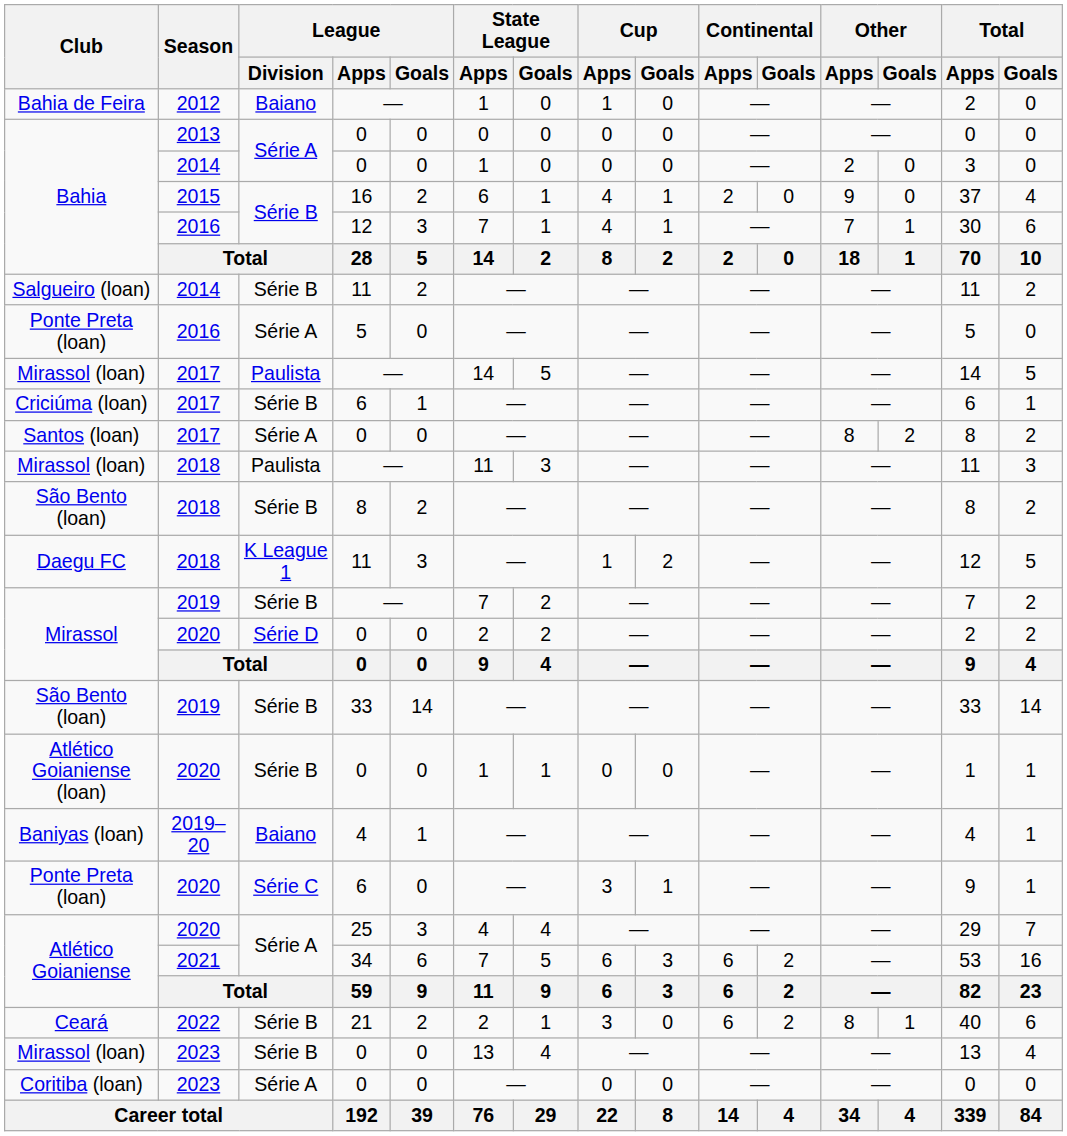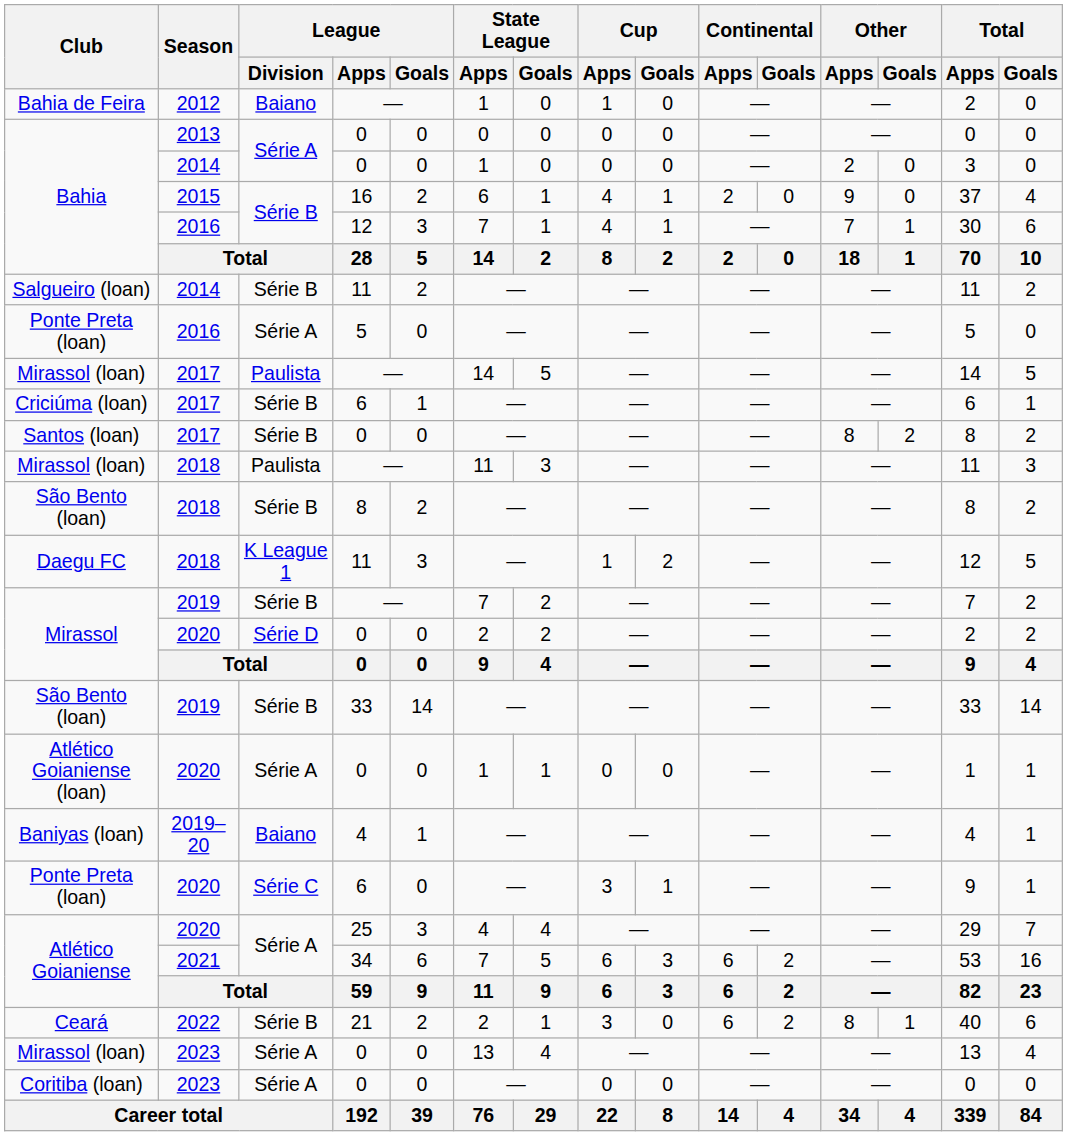Santos (loan) | League / Division: Série A -> Série B
Atlético Goianiense (loan) | League / Division: Série B -> Série A
Mirassol (loan) / 2023 | League / Division: Série B -> Série A
